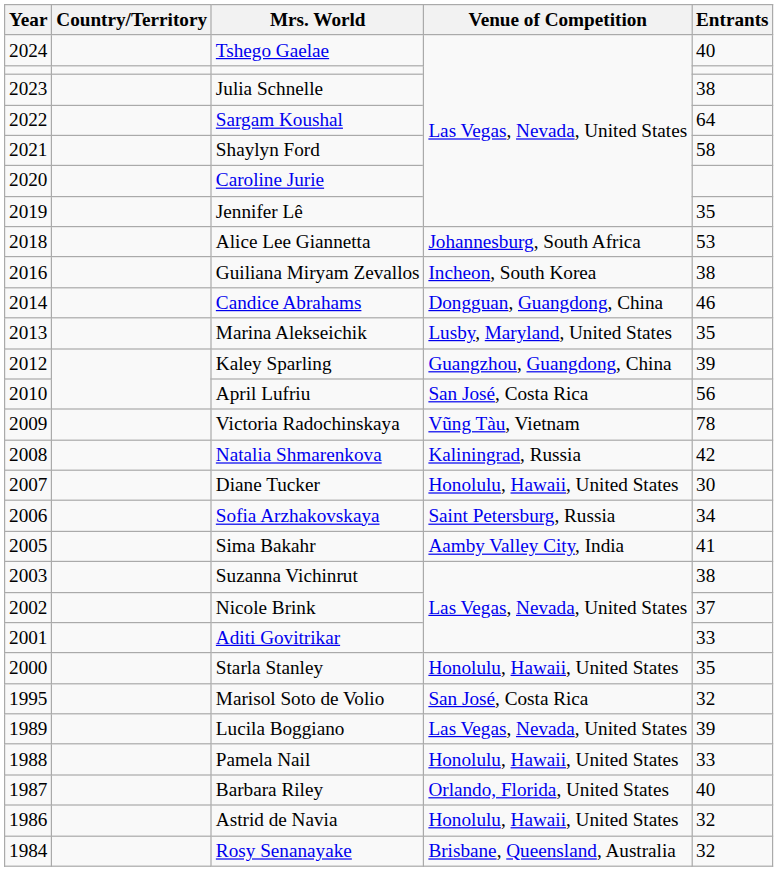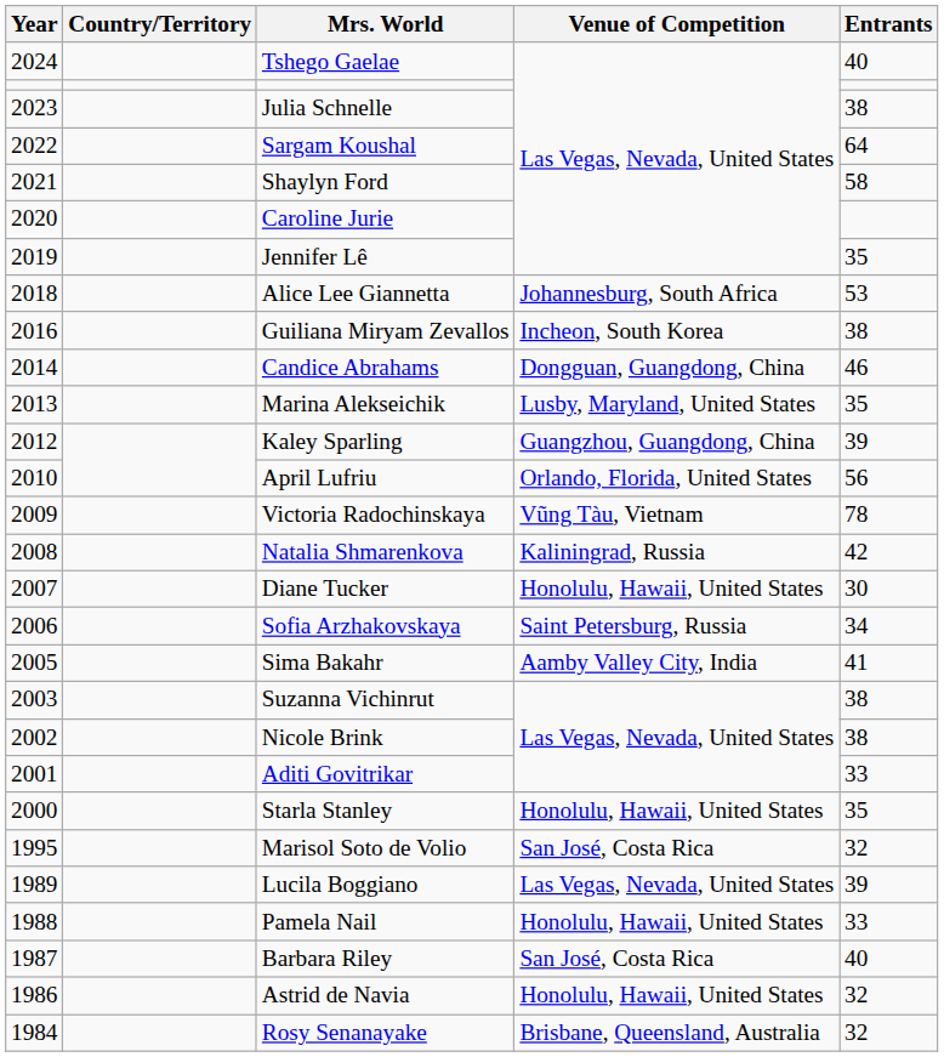April Lufriu | Venue of Competition: San José, Costa Rica -> Orlando, Florida, United States
Nicole Brink | Entrants: 37 -> 38
Barbara Riley | Venue of Competition: Orlando, Florida, United States -> San José, Costa Rica
